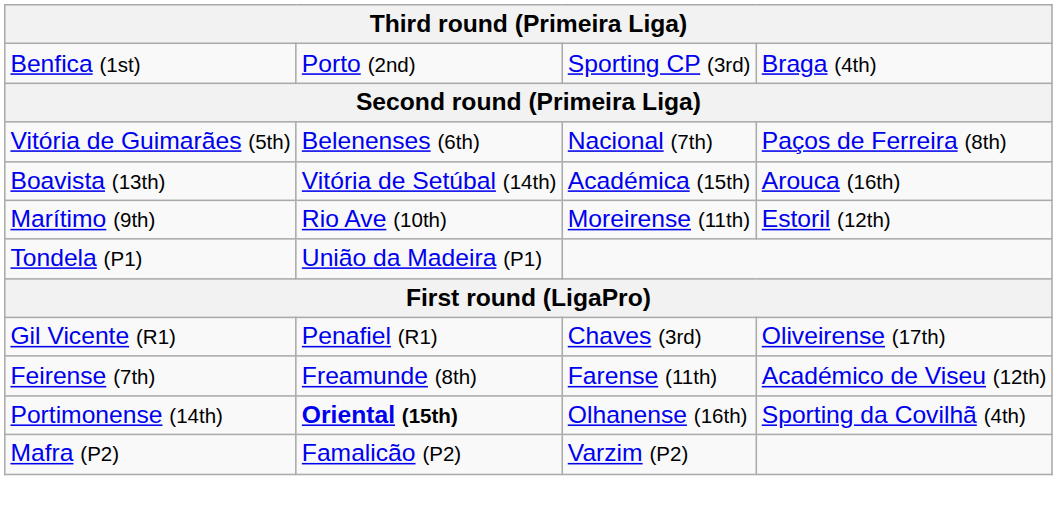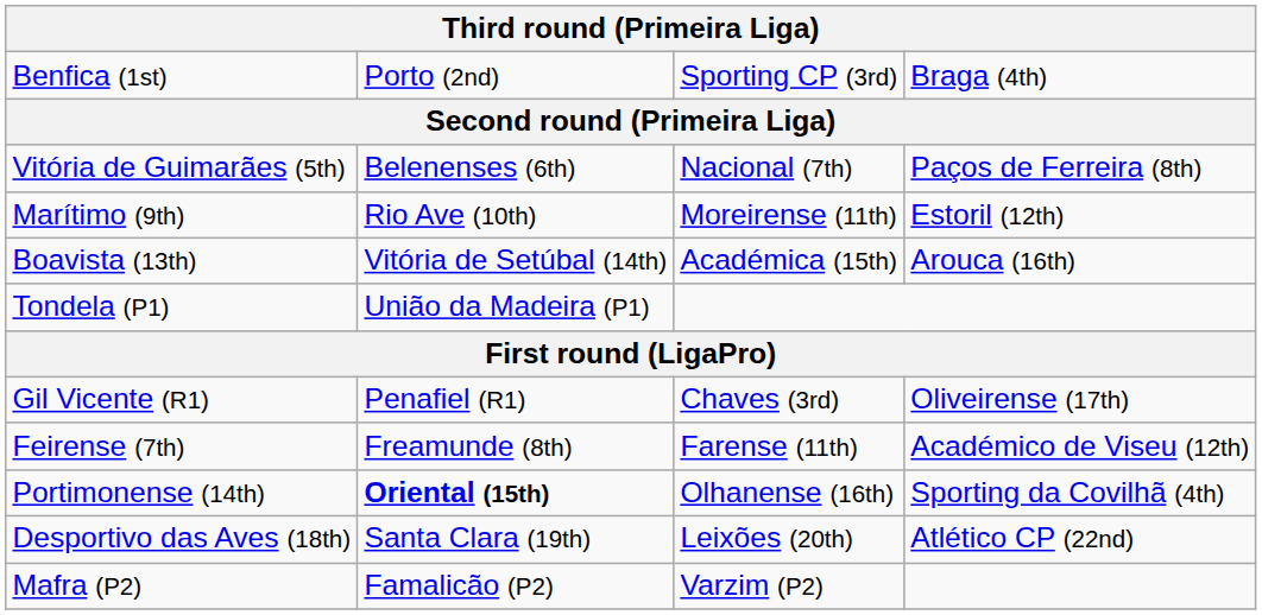rows swapped: Marítimo (9th) <-> Boavista (13th)
+ row: Desportivo das Aves (18th) | Santa Clara (19th) | Leixões (20th) | Atlético CP (22nd)
